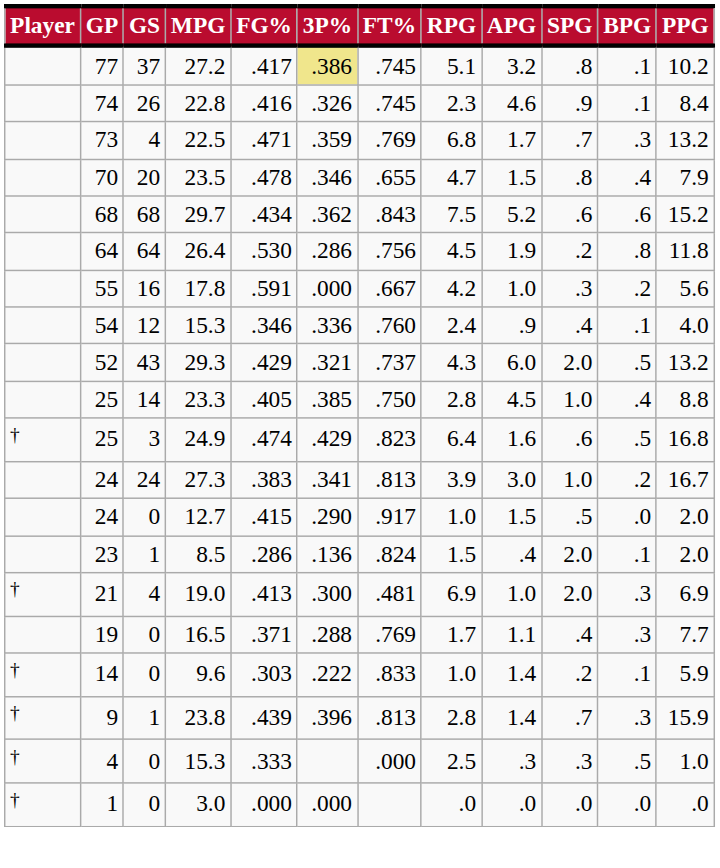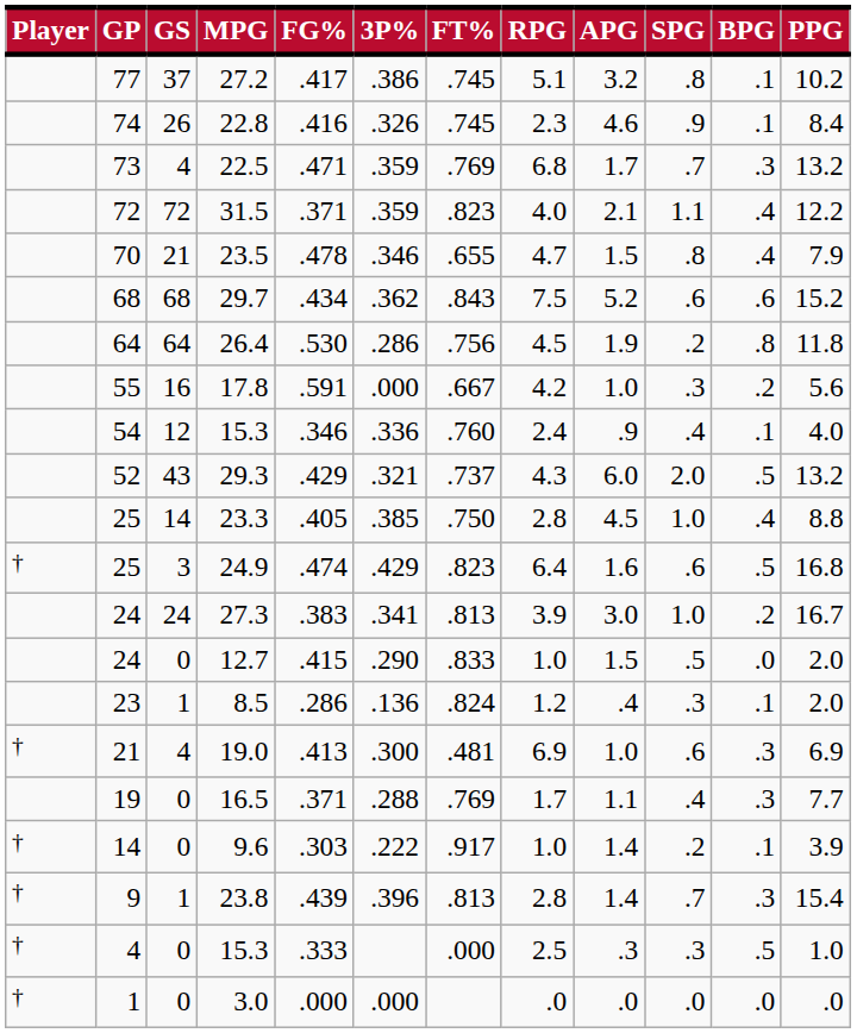27.2 | 3P%: khaki background -> no background
+ row: 72 | 72 | 31.5 | .371 | .359 | .823 | 4.0 | 2.1 | 1.1 | .4 | 12.2
23.5 | GS: 20 -> 21
12.7 | FT%: .917 -> .833
8.5 | RPG: 1.5 -> 1.2
8.5 | SPG: 2.0 -> .3
19.0 | SPG: 2.0 -> .6
9.6 | FT%: .833 -> .917
9.6 | PPG: 5.9 -> 3.9
23.8 | PPG: 15.9 -> 15.4
